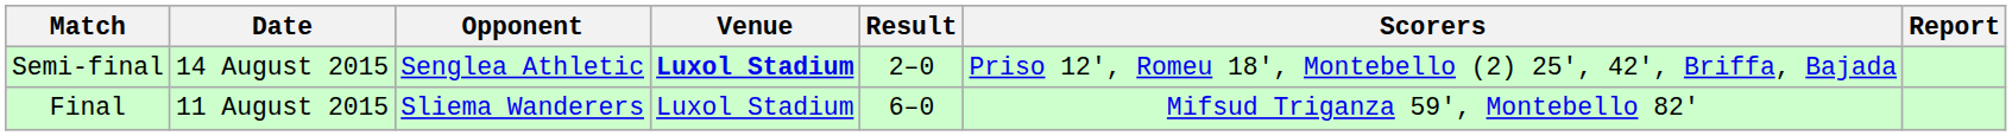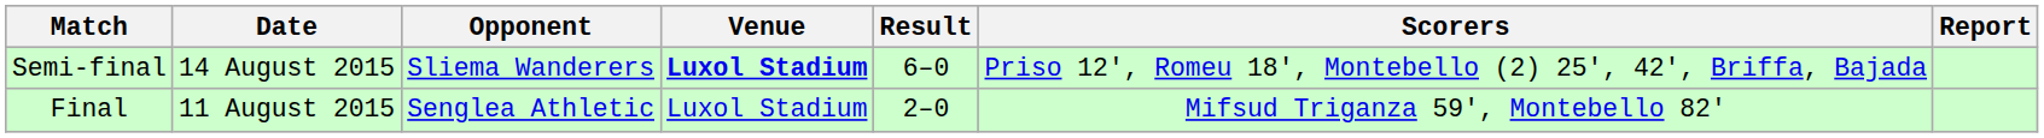Semi-final | Opponent: Senglea Athletic -> Sliema Wanderers
Semi-final | Result: 2–0 -> 6–0
Final | Opponent: Sliema Wanderers -> Senglea Athletic
Final | Result: 6–0 -> 2–0
